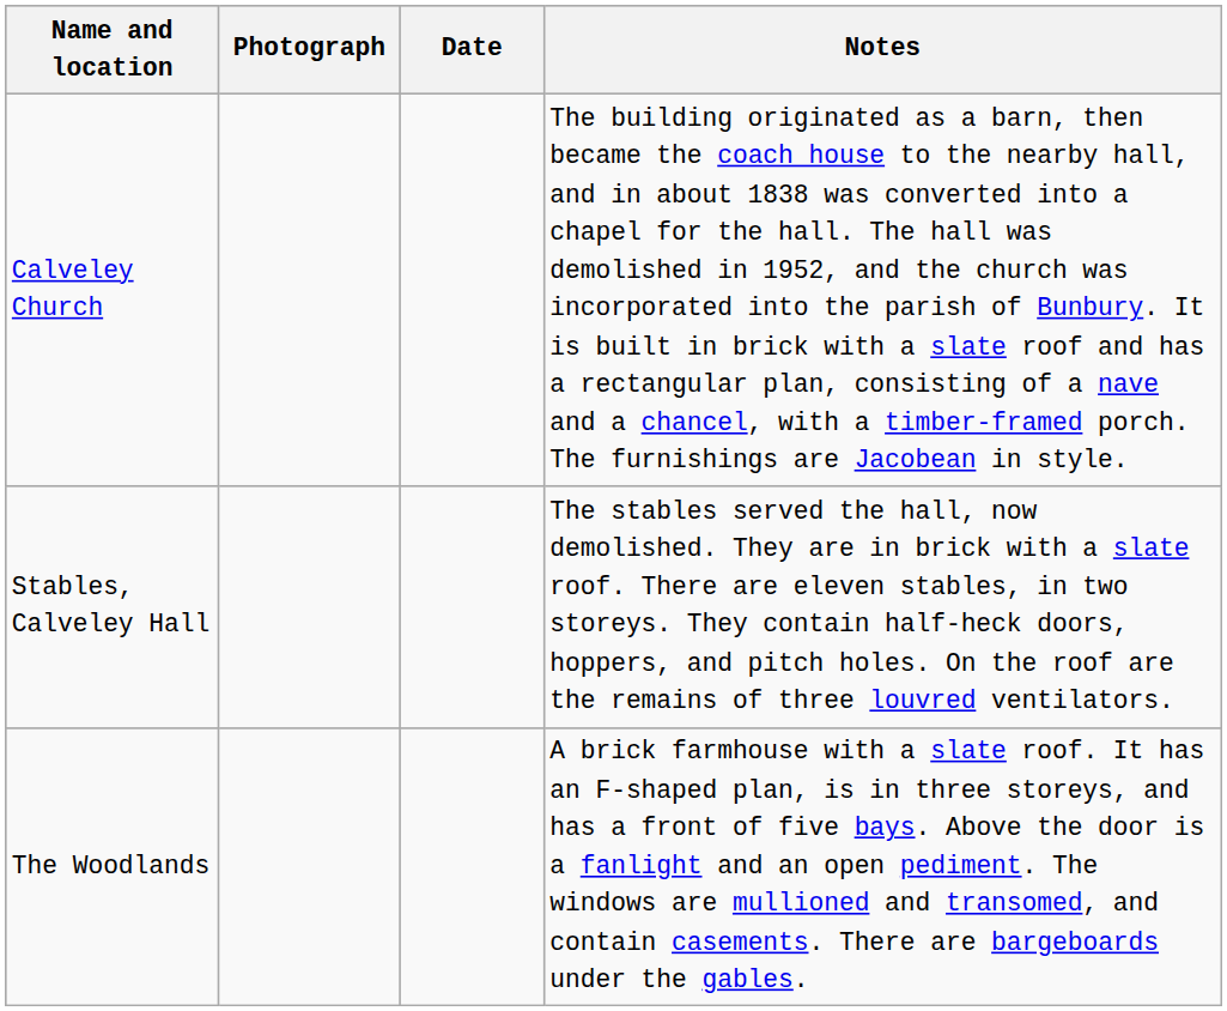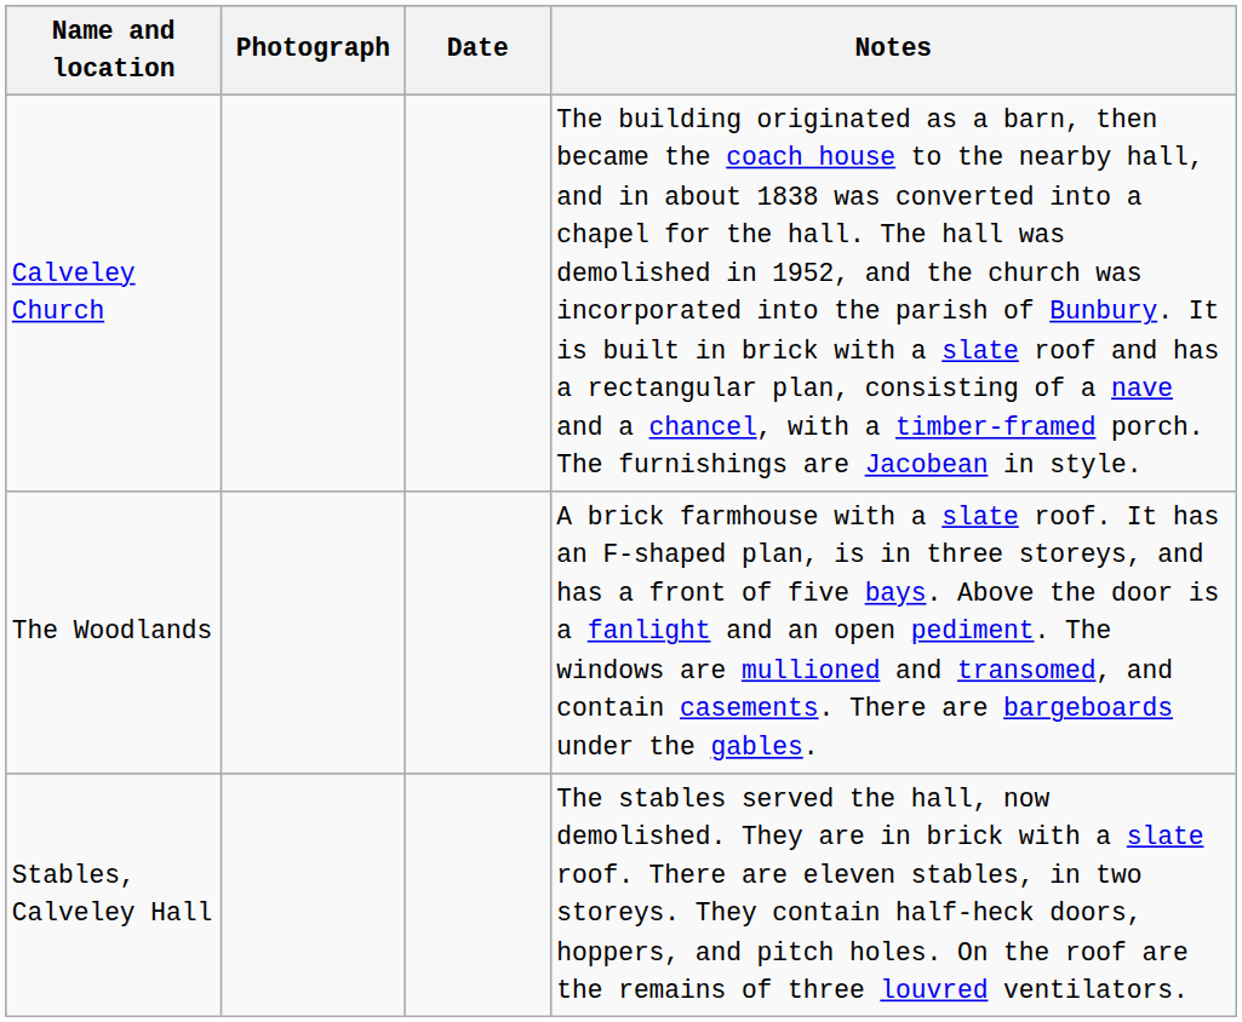rows swapped: The Woodlands <-> Stables, Calveley Hall
